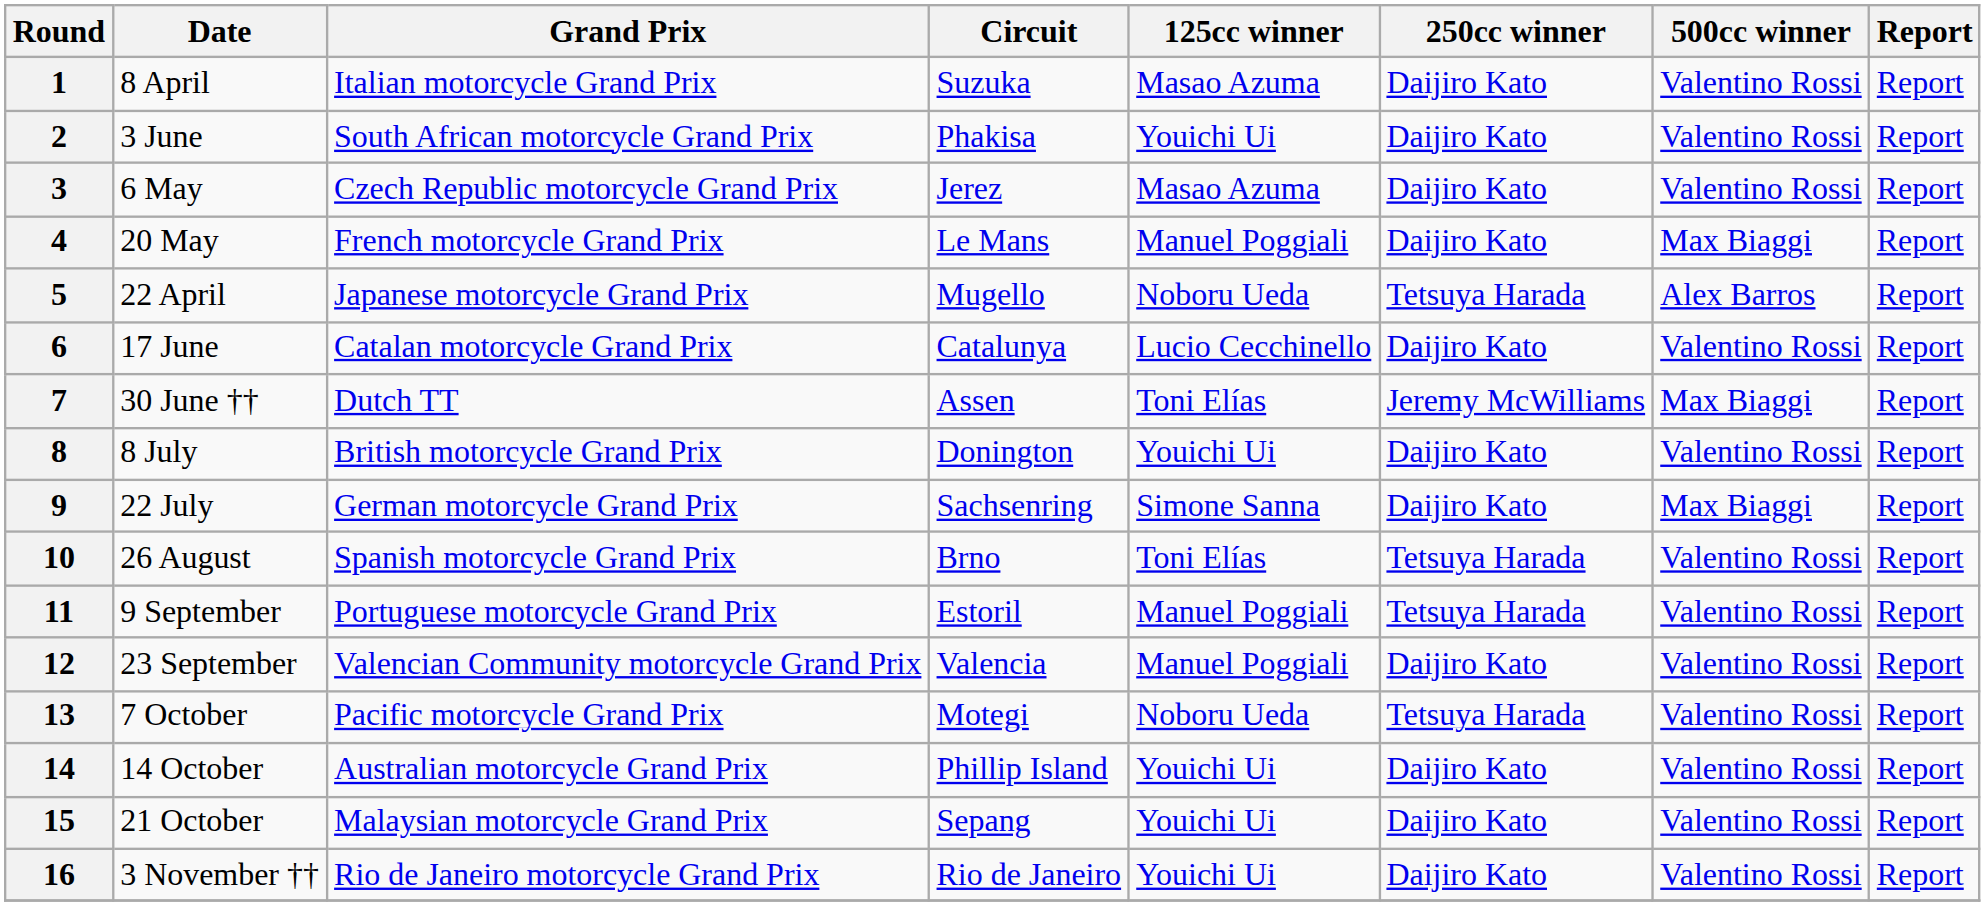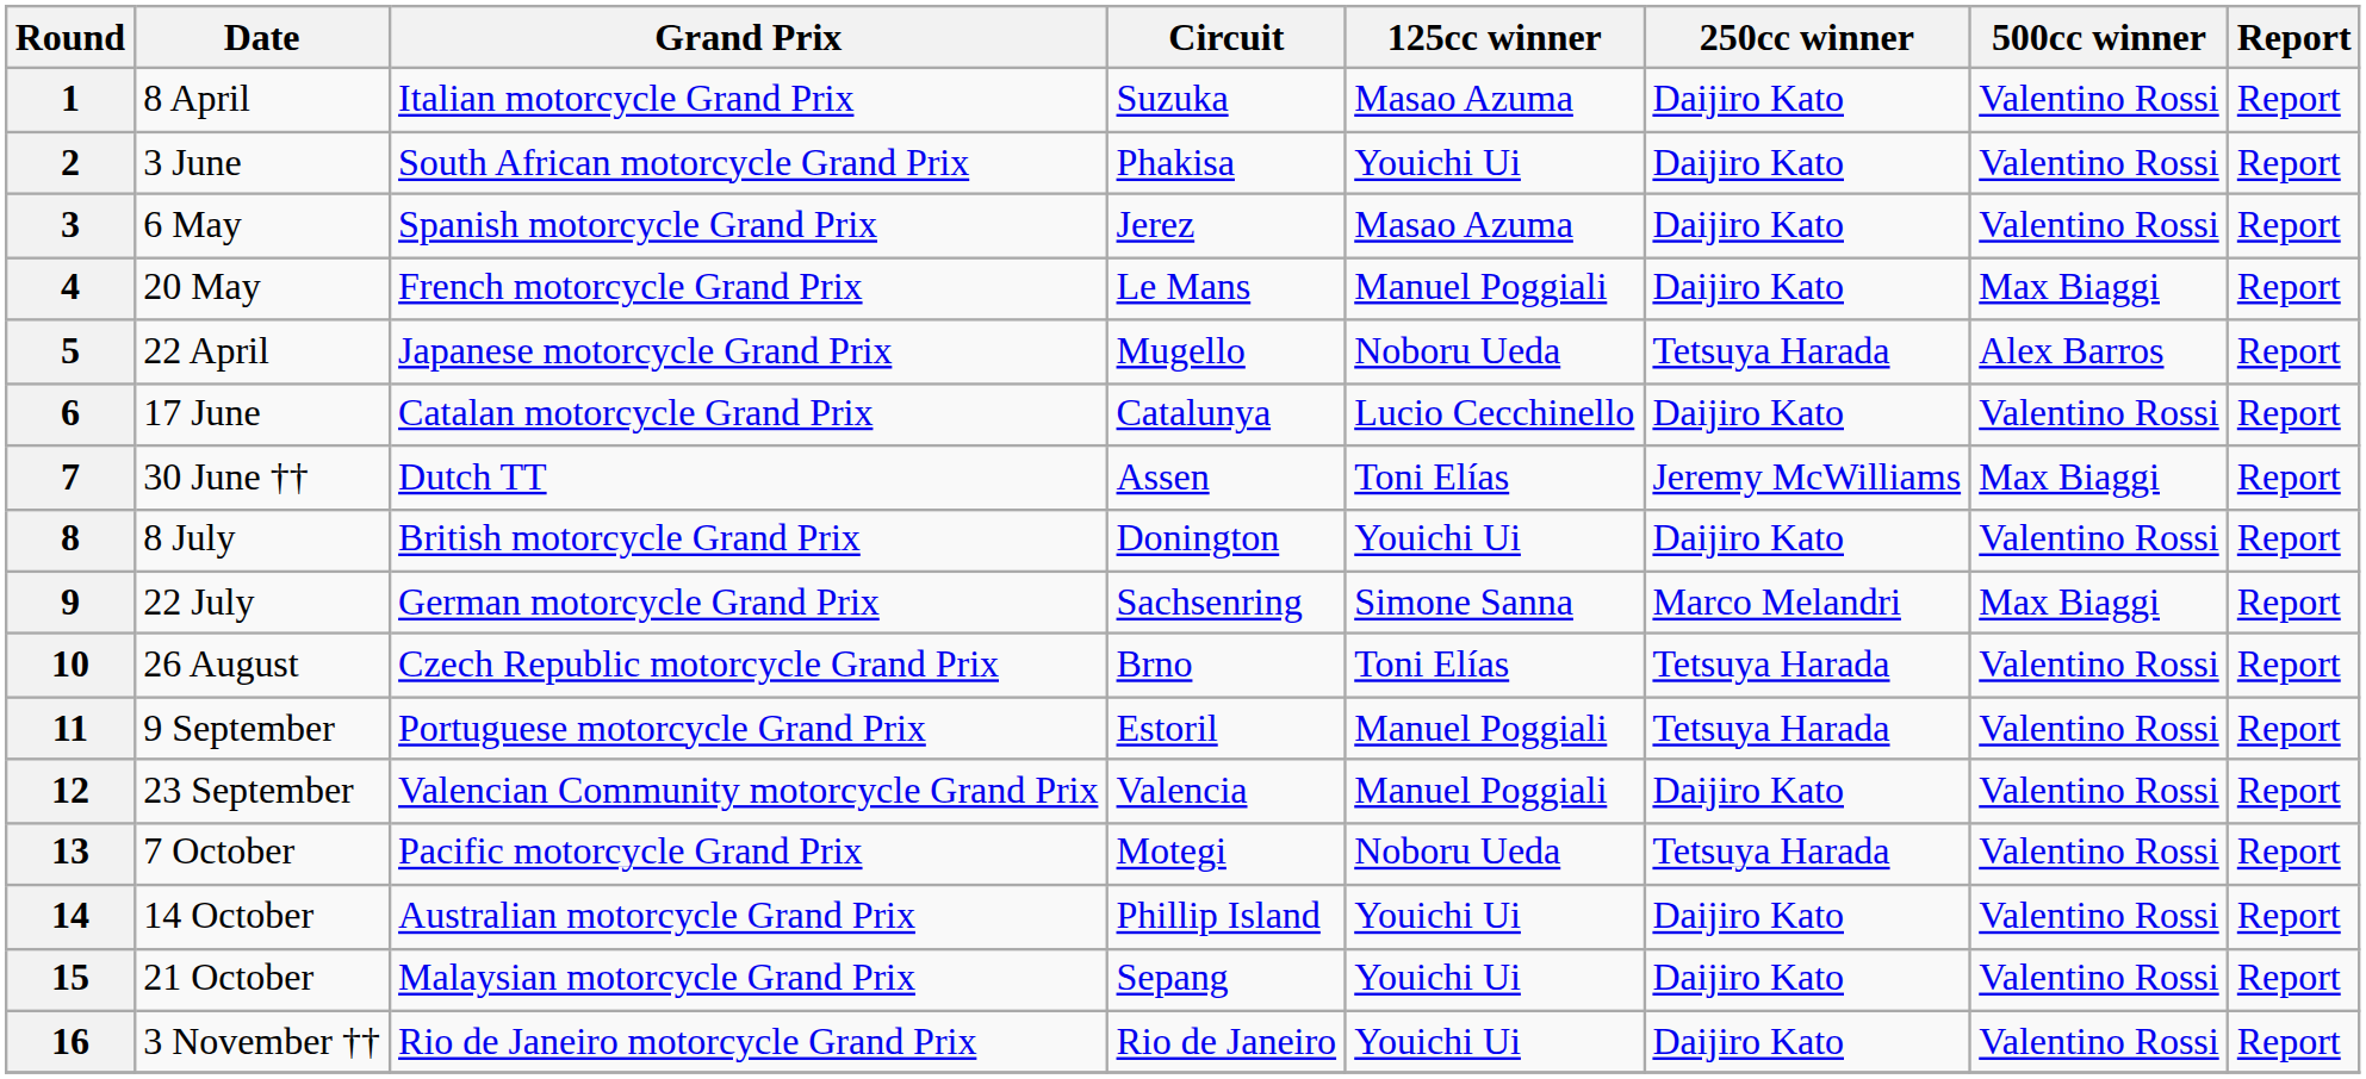3 | Grand Prix: Czech Republic motorcycle Grand Prix -> Spanish motorcycle Grand Prix
9 | 250cc winner: Daijiro Kato -> Marco Melandri
10 | Grand Prix: Spanish motorcycle Grand Prix -> Czech Republic motorcycle Grand Prix
